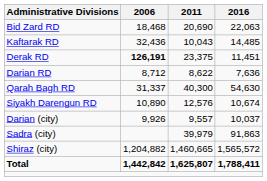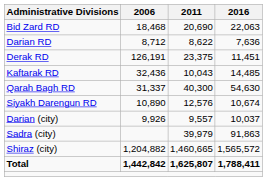rows swapped: Darian RD <-> Kaftarak RD
Derak RD | 2006: bold -> normal
